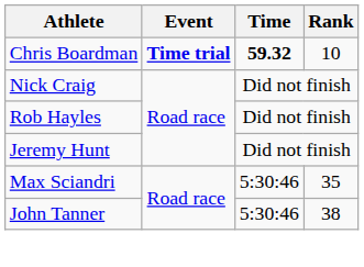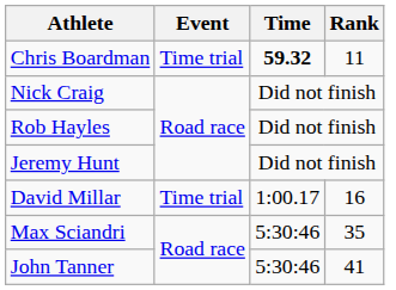Chris Boardman | Event: bold -> normal
Chris Boardman | Rank: 10 -> 11
+ row: David Millar | Time trial | 1:00.17 | 16
John Tanner | Rank: 38 -> 41
